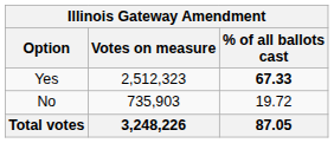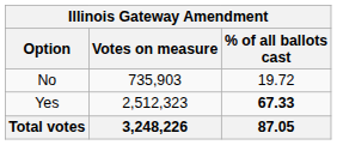rows swapped: Yes <-> No
